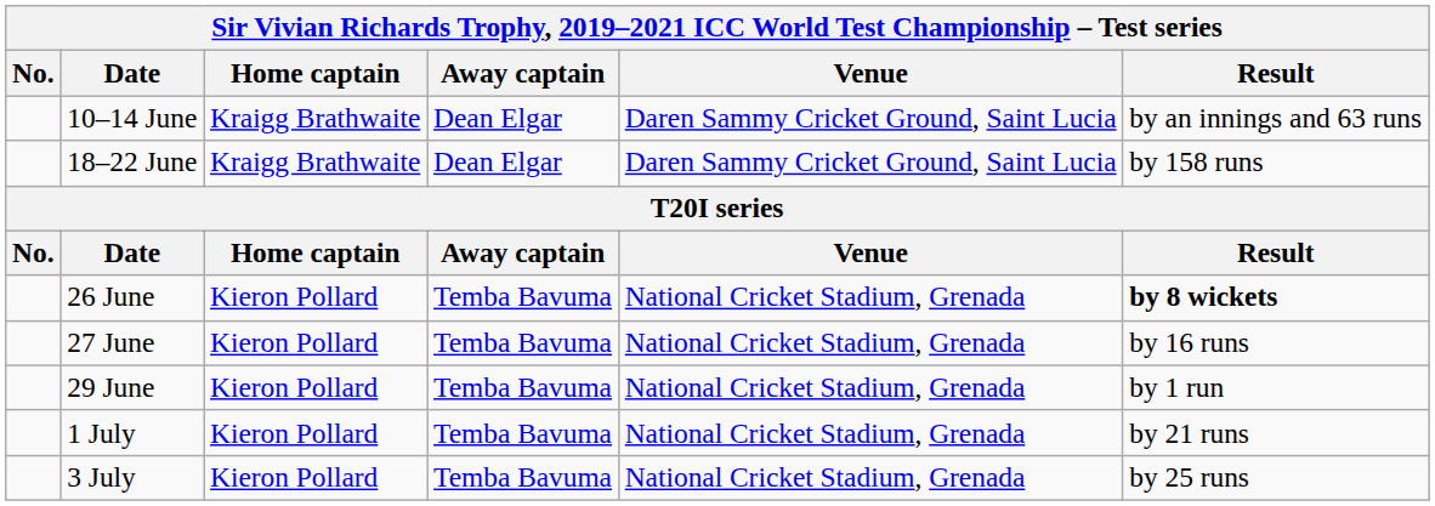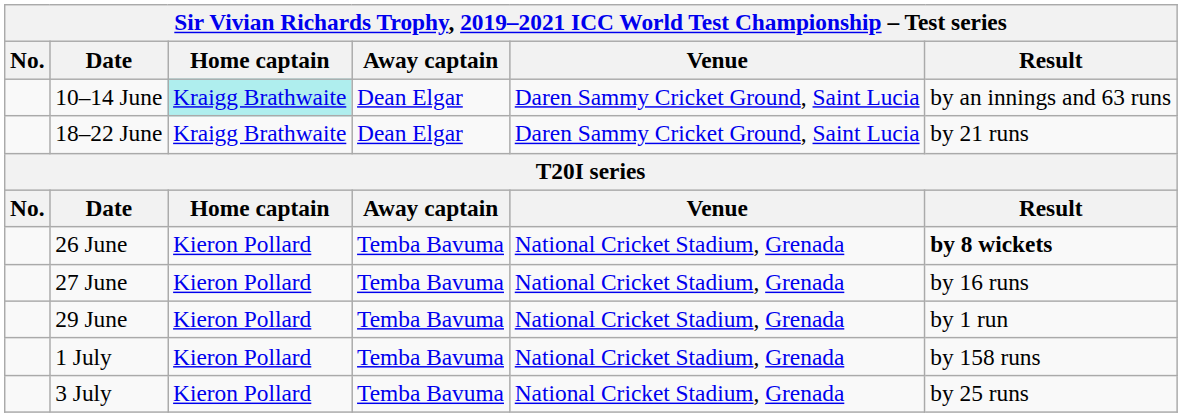10–14 June | Home captain: no background -> paleturquoise background
18–22 June | Result: by 158 runs -> by 21 runs
1 July | Result: by 21 runs -> by 158 runs
